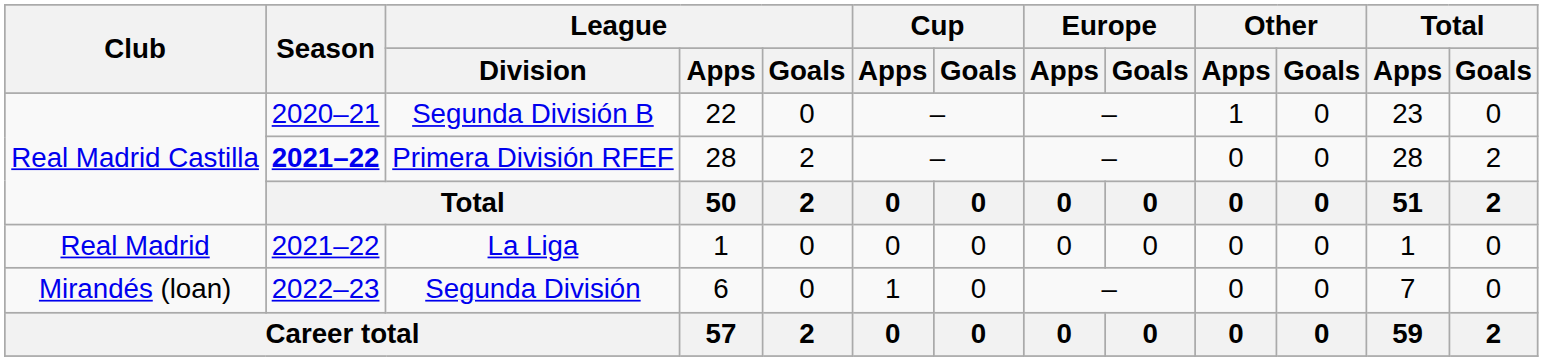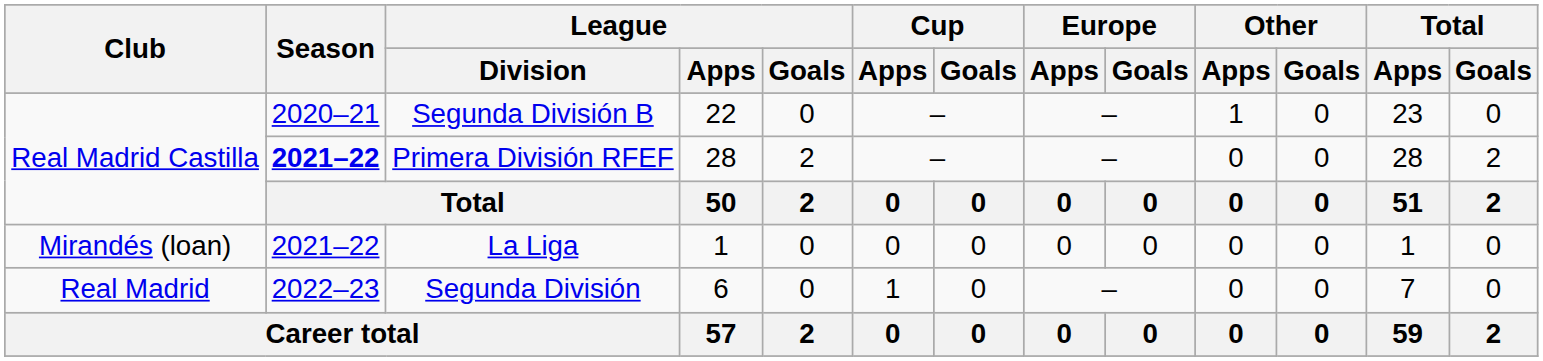La Liga | Club: Real Madrid -> Mirandés (loan)
Segunda División | Club: Mirandés (loan) -> Real Madrid
